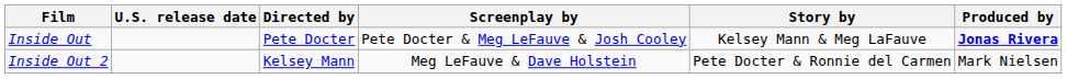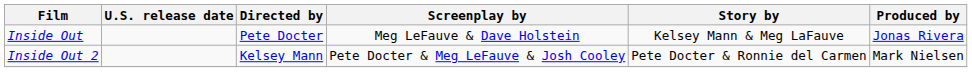Inside Out | Screenplay by: Pete Docter & Meg LeFauve & Josh Cooley -> Meg LeFauve & Dave Holstein
Inside Out | Produced by: bold -> normal
Inside Out 2 | Screenplay by: Meg LeFauve & Dave Holstein -> Pete Docter & Meg LeFauve & Josh Cooley
